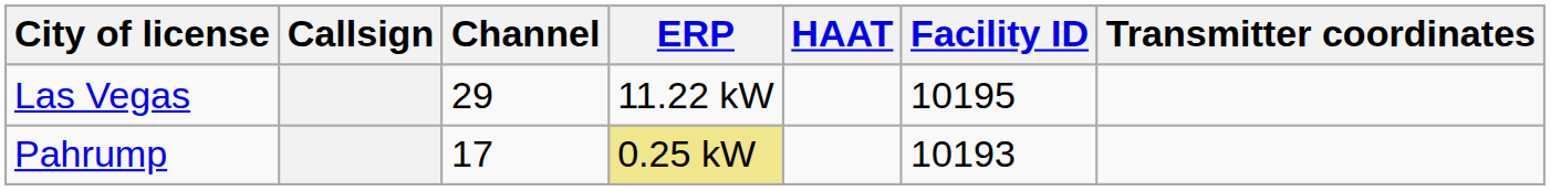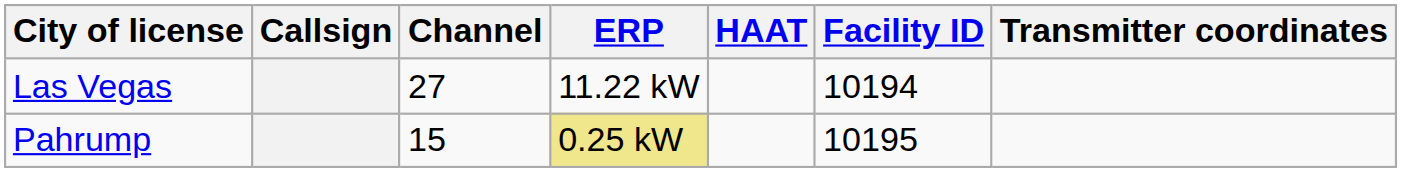Las Vegas | Channel: 29 -> 27
Las Vegas | Facility ID: 10195 -> 10194
Pahrump | Channel: 17 -> 15
Pahrump | Facility ID: 10193 -> 10195
